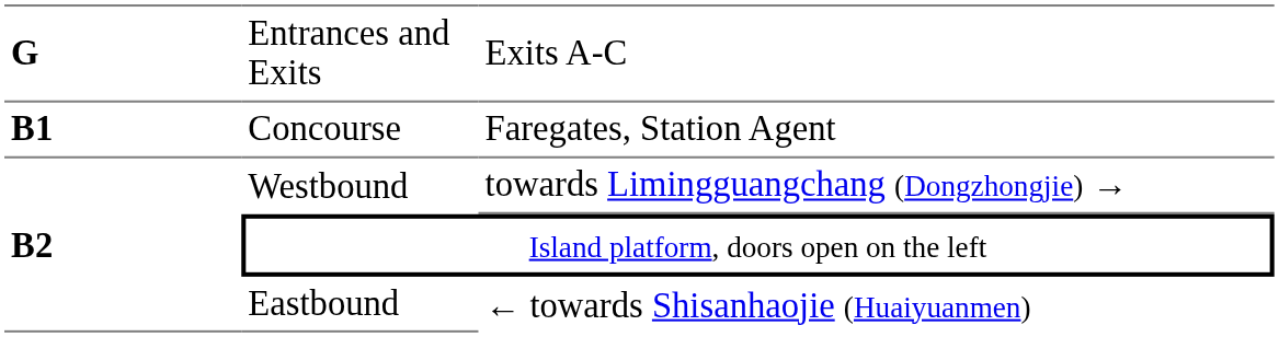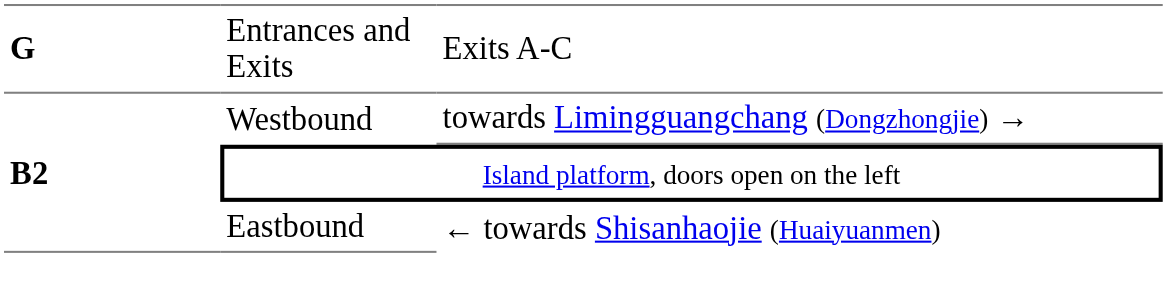- row: B1 | Concourse | Faregates, Station Agent
